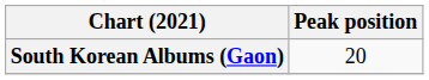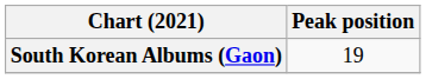South Korean Albums (Gaon) | Peak position: 20 -> 19
